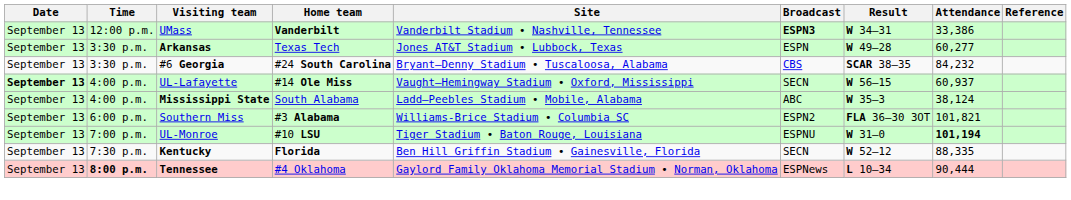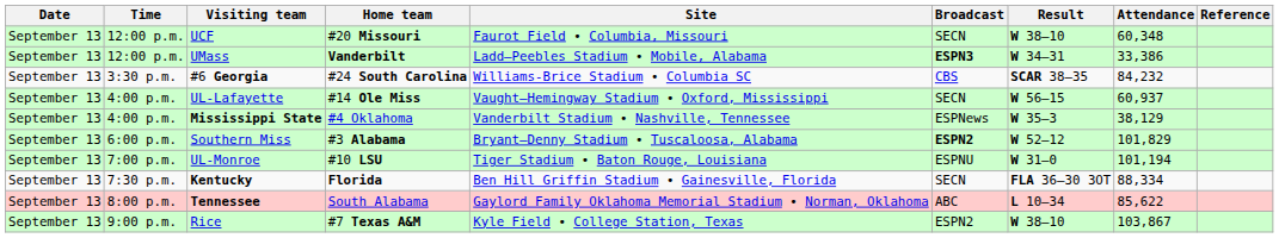+ row: September 13 | 12:00 p.m. | UCF | #20 Missouri | Faurot Field • Columbia, Missouri | SECN | W 38–10 | 60,348
UMass | Site: Vanderbilt Stadium • Nashville, Tennessee -> Ladd–Peebles Stadium • Mobile, Alabama
- row: September 13 | 3:30 p.m. | Arkansas | Texas Tech | Jones AT&T Stadium • Lubbock, Texas | ESPN | W 49–28 | 60,277
#6 Georgia | Site: Bryant–Denny Stadium • Tuscaloosa, Alabama -> Williams-Brice Stadium • Columbia SC
UL-Lafayette | Date: bold -> normal
Mississippi State | Home team: South Alabama -> #4 Oklahoma
Mississippi State | Site: Ladd–Peebles Stadium • Mobile, Alabama -> Vanderbilt Stadium • Nashville, Tennessee
Mississippi State | Broadcast: ABC -> ESPNews
Mississippi State | Attendance: 38,124 -> 38,129
Southern Miss | Site: Williams-Brice Stadium • Columbia SC -> Bryant–Denny Stadium • Tuscaloosa, Alabama
Southern Miss | Broadcast: normal -> bold
Southern Miss | Result: FLA 36–30 3OT -> W 52–12
Southern Miss | Attendance: 101,821 -> 101,829
UL-Monroe | Attendance: bold -> normal
Kentucky | Result: W 52–12 -> FLA 36–30 3OT
Kentucky | Attendance: 88,335 -> 88,334
Tennessee | Time: bold -> normal
Tennessee | Home team: #4 Oklahoma -> South Alabama
Tennessee | Broadcast: ESPNews -> ABC
Tennessee | Attendance: 90,444 -> 85,622
+ row: September 13 | 9:00 p.m. | Rice | #7 Texas A&M | Kyle Field • College Station, Texas | ESPN2 | W 38–10 | 103,867
